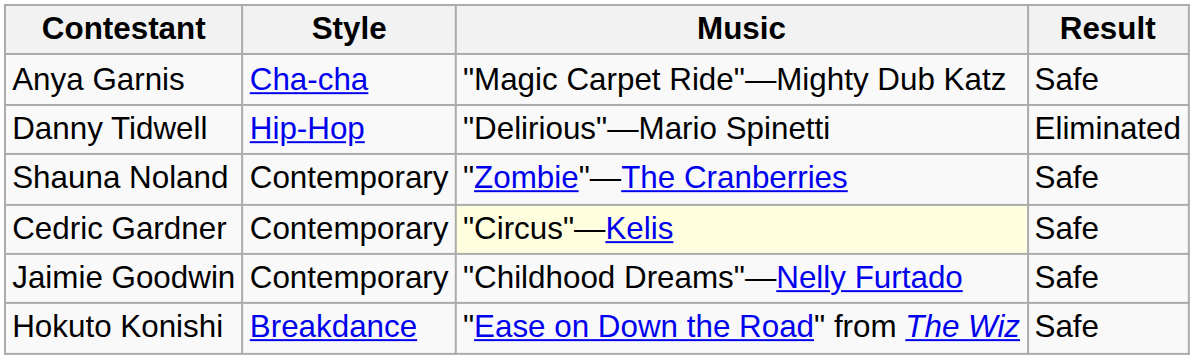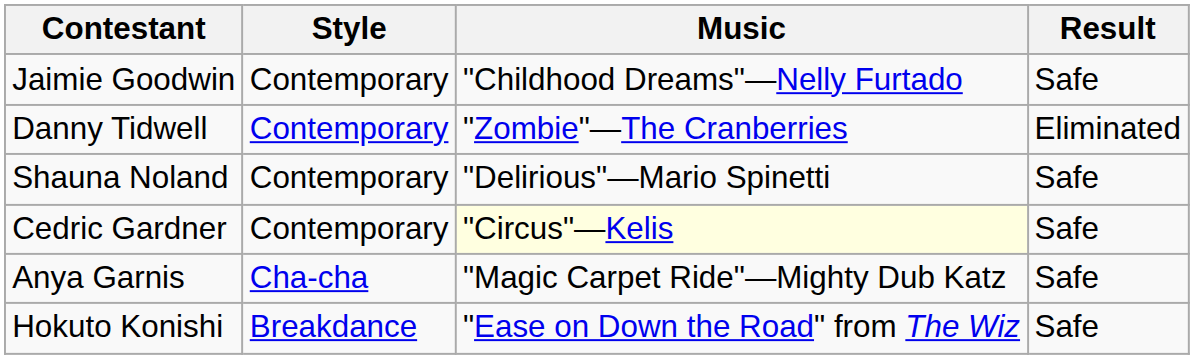rows swapped: Anya Garnis <-> Jaimie Goodwin
Danny Tidwell | Style: Hip-Hop -> Contemporary
Danny Tidwell | Music: "Delirious"—Mario Spinetti -> "Zombie"—The Cranberries
Shauna Noland | Music: "Zombie"—The Cranberries -> "Delirious"—Mario Spinetti
